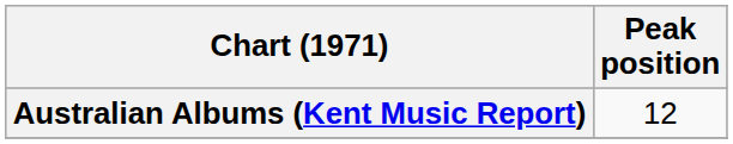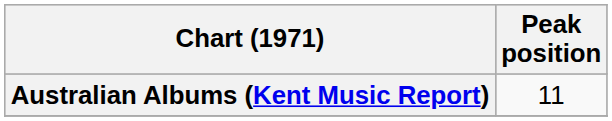Australian Albums (Kent Music Report) | Peak position: 12 -> 11
